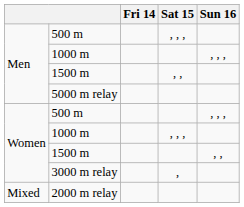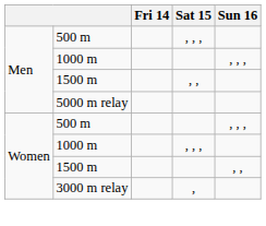- row: Mixed | 2000 m relay
